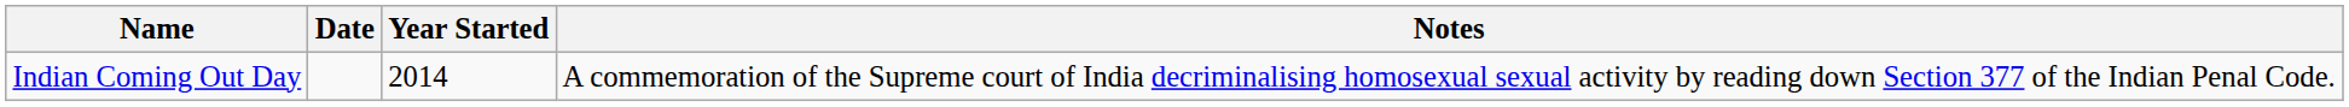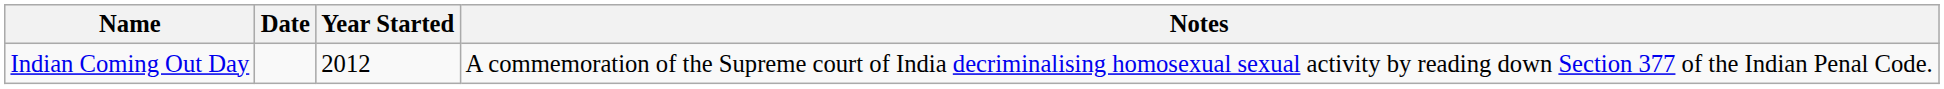Indian Coming Out Day | Year Started: 2014 -> 2012
